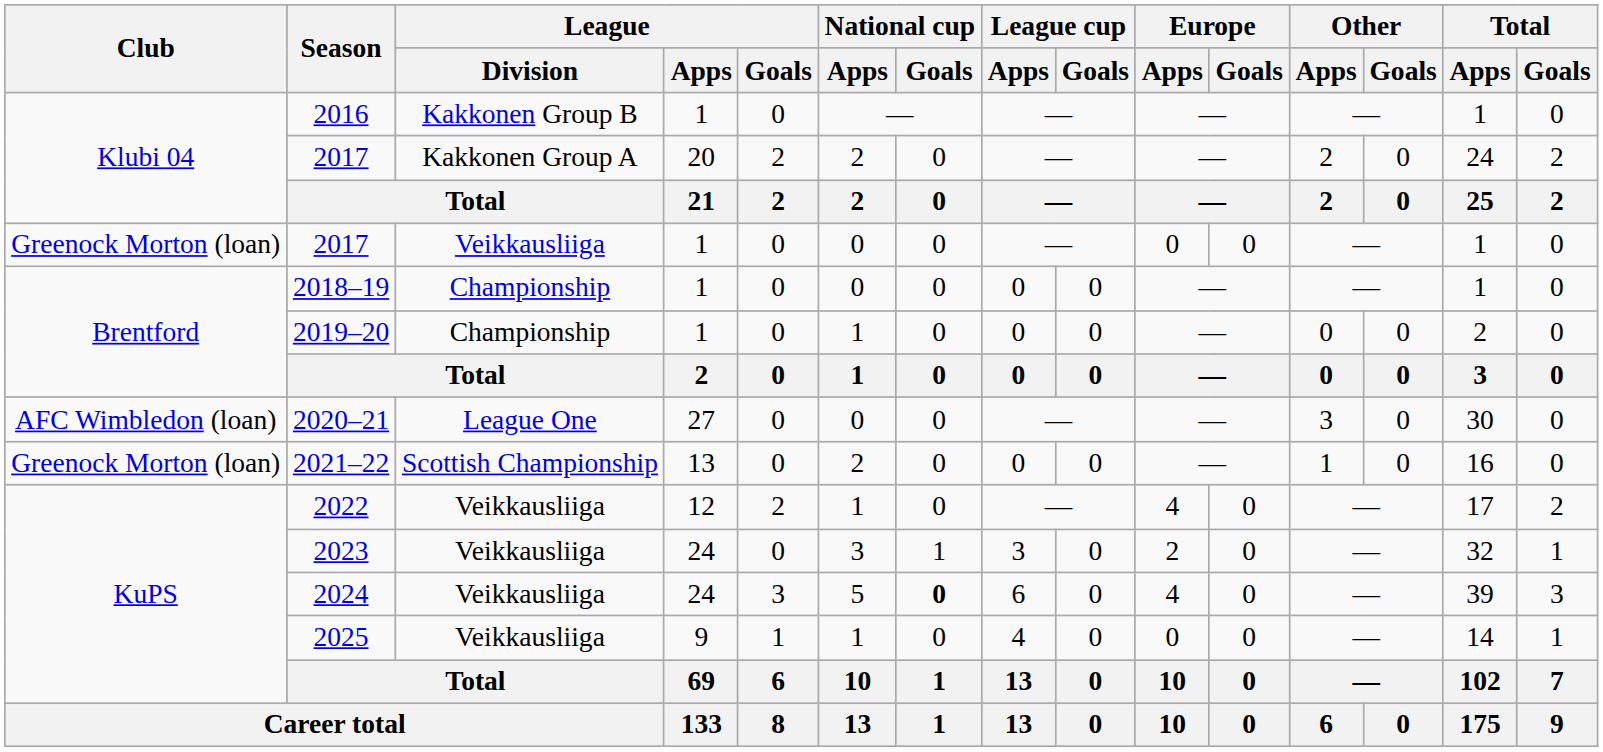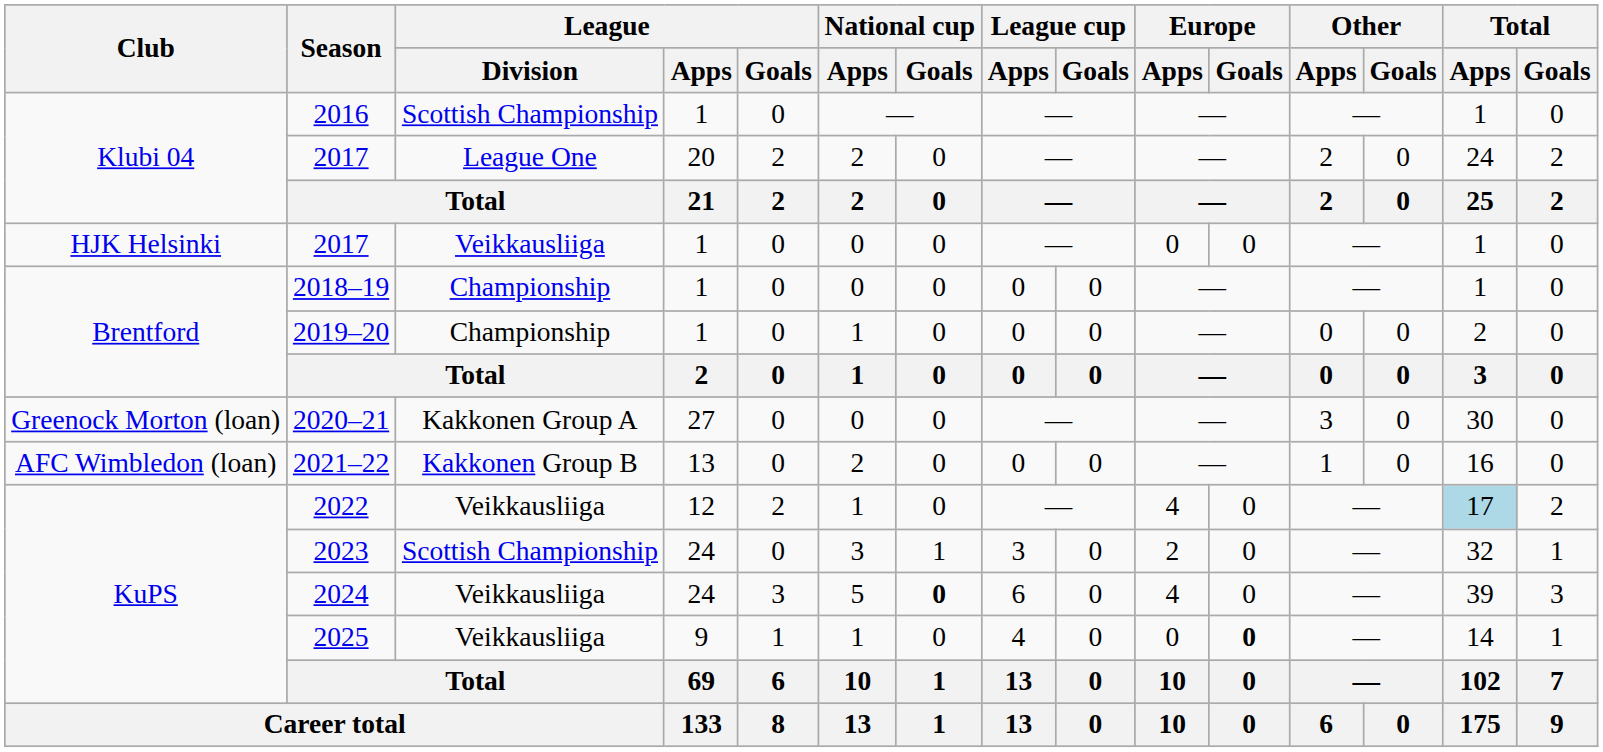2016 | League / Division: Kakkonen Group B -> Scottish Championship
2017 / 20 | League / Division: Kakkonen Group A -> League One
2017 / 1 | Club: Greenock Morton (loan) -> HJK Helsinki
2020–21 | Club: AFC Wimbledon (loan) -> Greenock Morton (loan)
2020–21 | League / Division: League One -> Kakkonen Group A
2021–22 | Club: Greenock Morton (loan) -> AFC Wimbledon (loan)
2021–22 | League / Division: Scottish Championship -> Kakkonen Group B
2022 | Total / Apps: no background -> lightblue background
2023 | League / Division: Veikkausliiga -> Scottish Championship
2025 | Europe / Goals: normal -> bold
